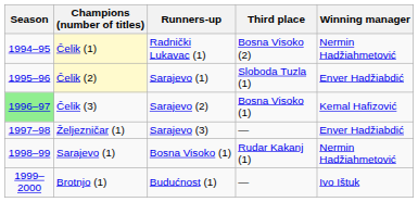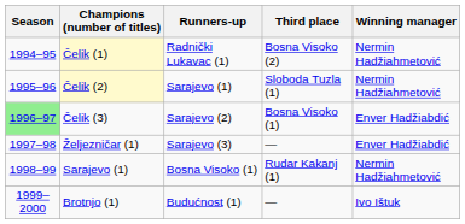Čelik (2) | Winning manager: Enver Hadžiabdić -> Nermin Hadžiahmetović
Čelik (3) | Winning manager: Kemal Hafizović -> Enver Hadžiabdić
